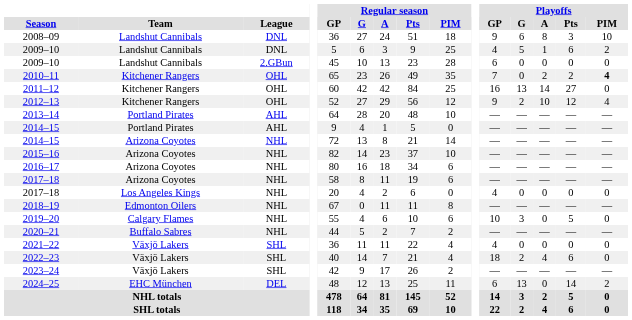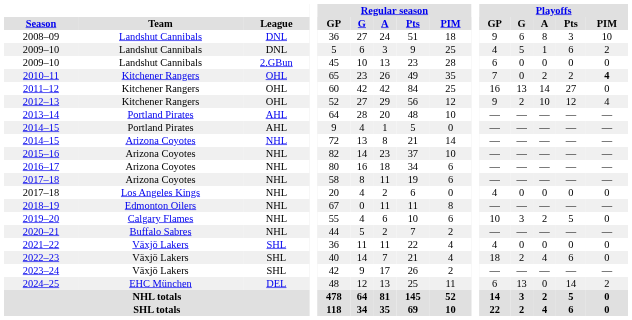2019–20 | Playoffs / A: 0 -> 2
